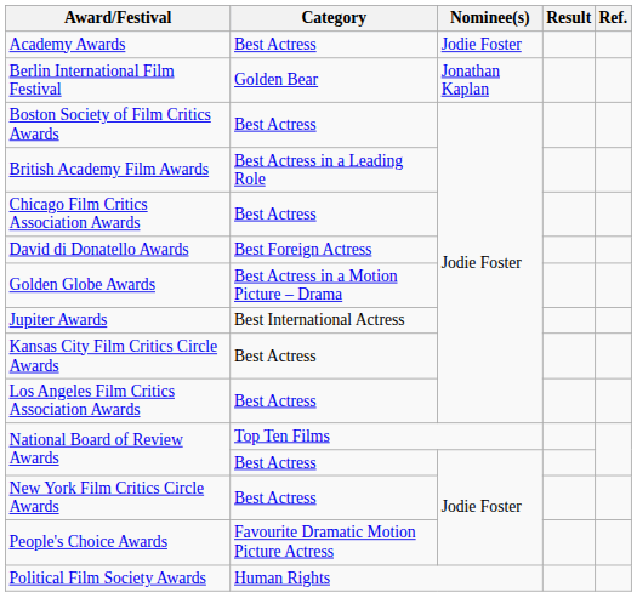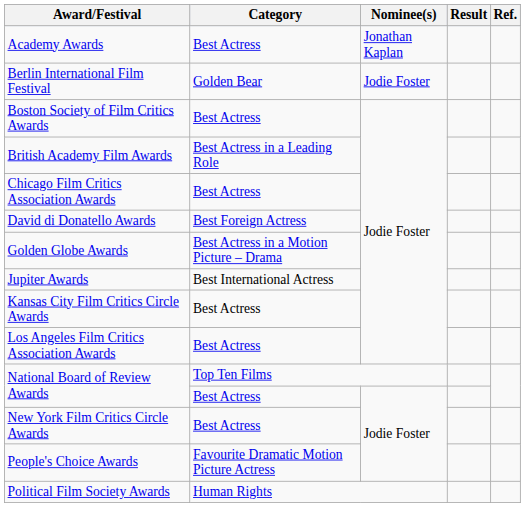Academy Awards | Nominee(s): Jodie Foster -> Jonathan Kaplan
Berlin International Film Festival | Nominee(s): Jonathan Kaplan -> Jodie Foster
